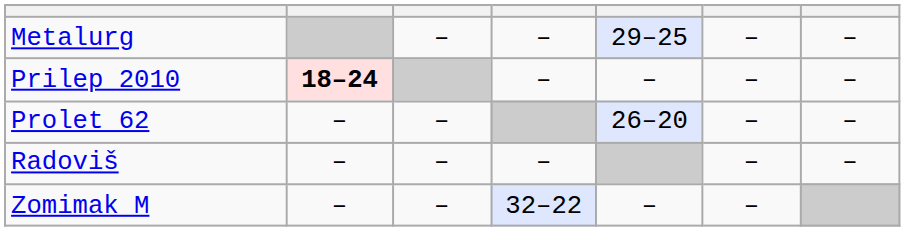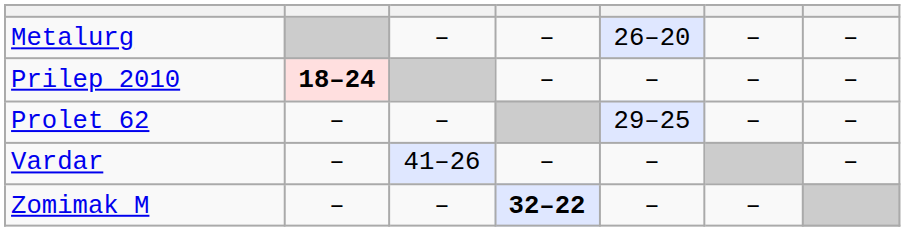Metalurg | column 5: 29–25 -> 26–20
Prolet 62 | column 5: 26–20 -> 29–25
- row: Radoviš | – | – | – | – | –
+ row: Vardar | – | 41–26 | – | – | –
Zomimak M | column 4: normal -> bold
